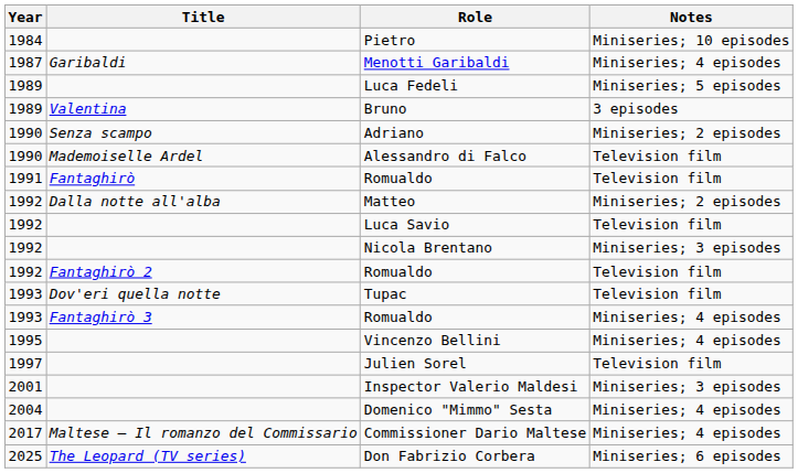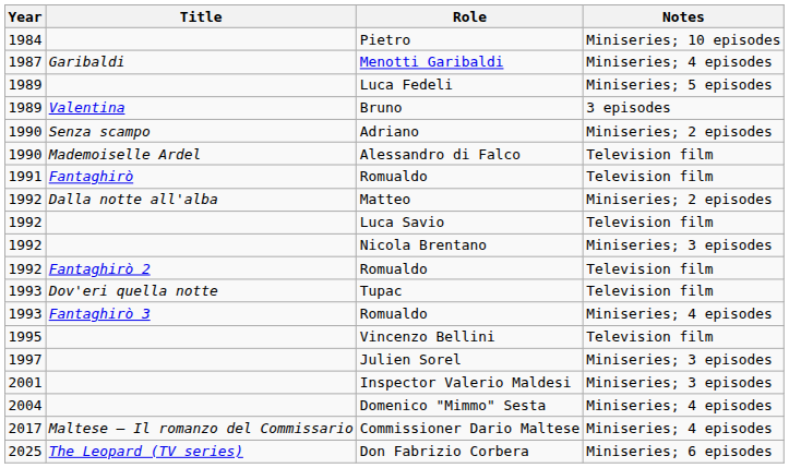Vincenzo Bellini | Notes: Miniseries; 4 episodes -> Television film
Julien Sorel | Notes: Television film -> Miniseries; 3 episodes
